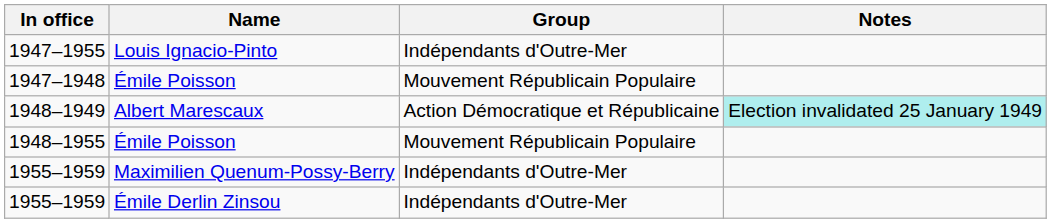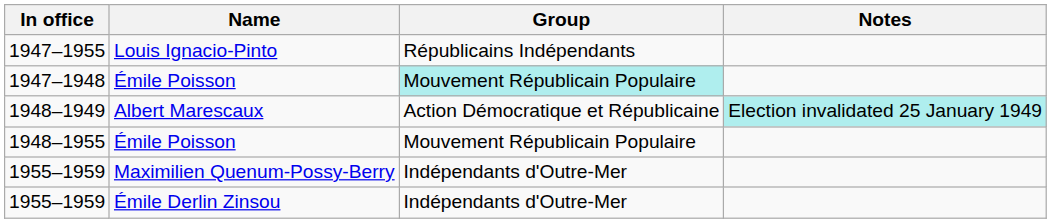1947–1955 | Group: Indépendants d'Outre-Mer -> Républicains Indépendants
1947–1948 | Group: no background -> paleturquoise background
